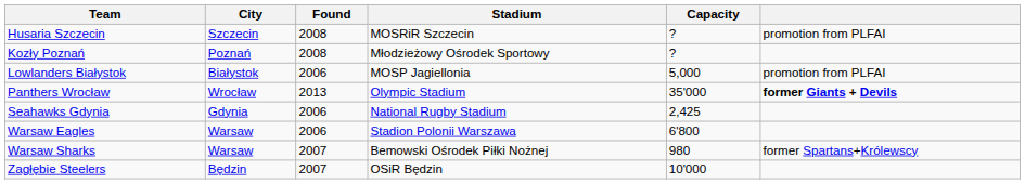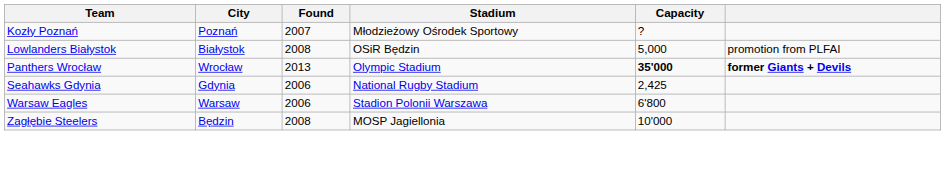- row: Husaria Szczecin | Szczecin | 2008 | MOSRiR Szczecin | ? | promotion from PLFAI
Kozły Poznań | Found: 2008 -> 2007
Lowlanders Białystok | Found: 2006 -> 2008
Lowlanders Białystok | Stadium: MOSP Jagiellonia -> OSiR Będzin
Panthers Wrocław | Capacity: normal -> bold
- row: Warsaw Sharks | Warsaw | 2007 | Bemowski Ośrodek Piłki Nożnej | 980 | former Spartans+Królewscy
Zagłębie Steelers | Found: 2007 -> 2008
Zagłębie Steelers | Stadium: OSiR Będzin -> MOSP Jagiellonia
